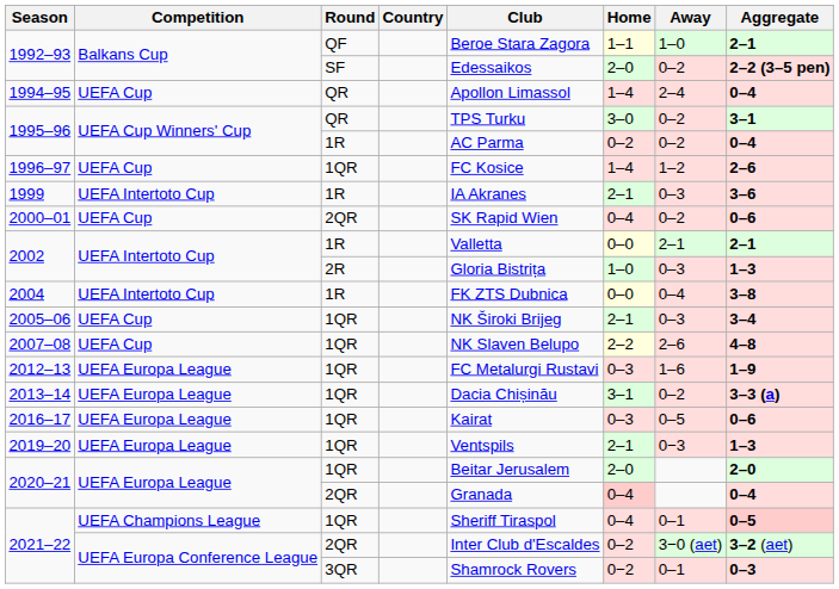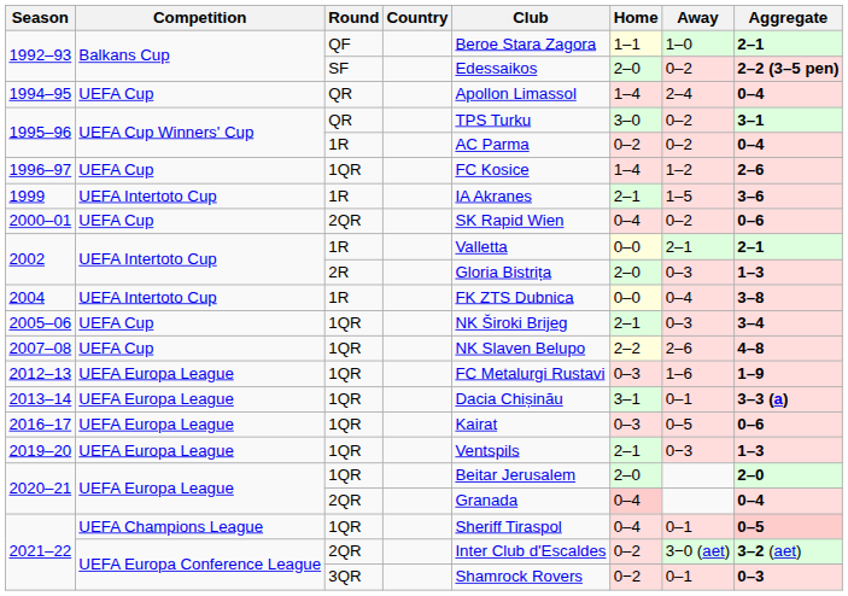1999 | Away: 0–3 -> 1–5
2002 / 2R | Home: 1–0 -> 2–0
2013–14 | Away: 0–2 -> 0–1
